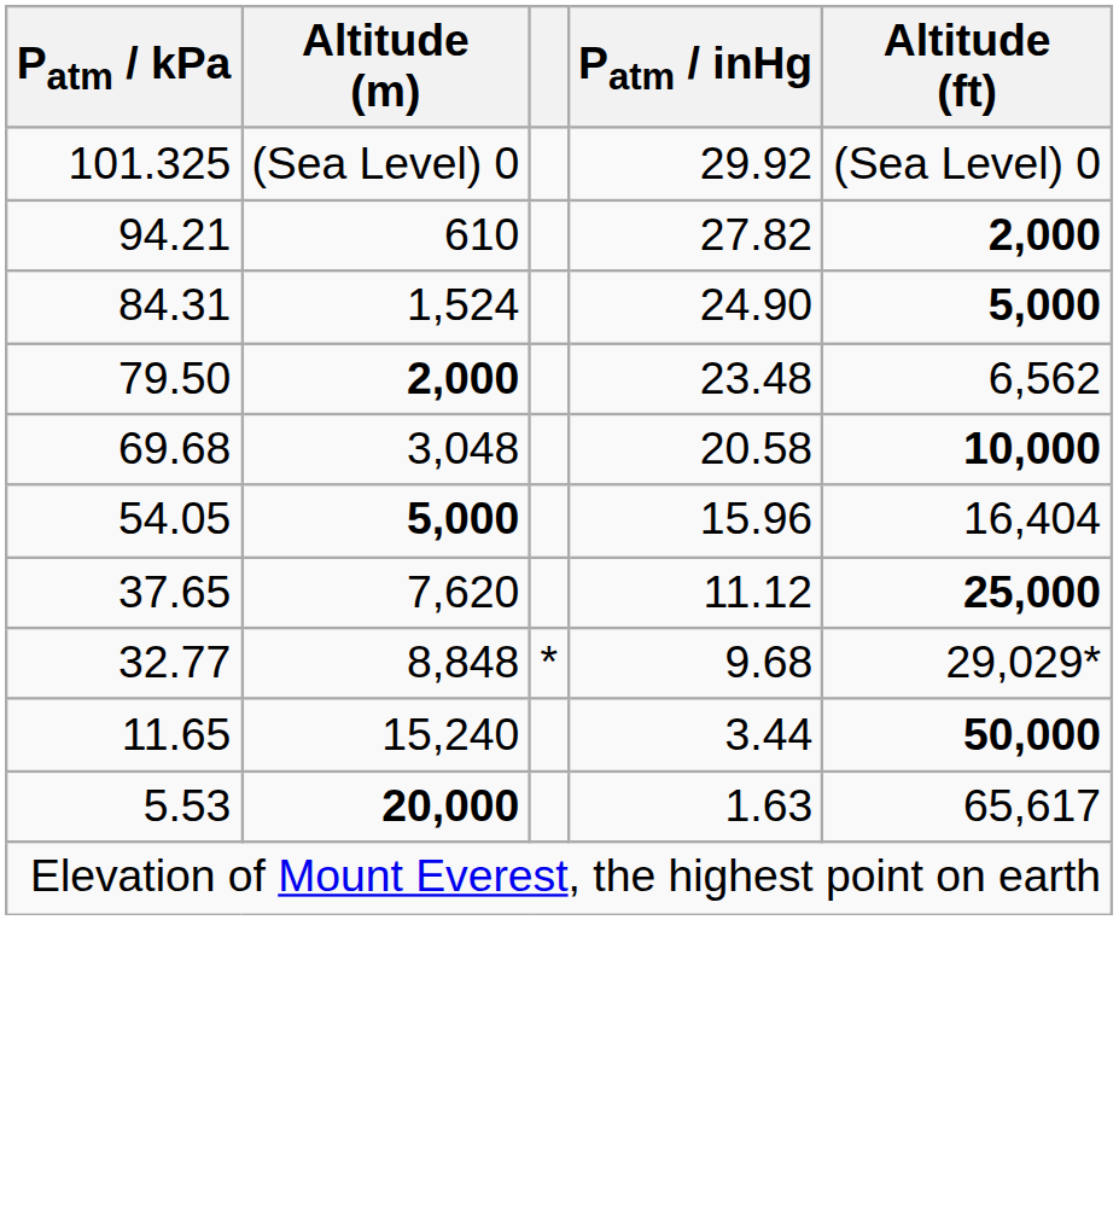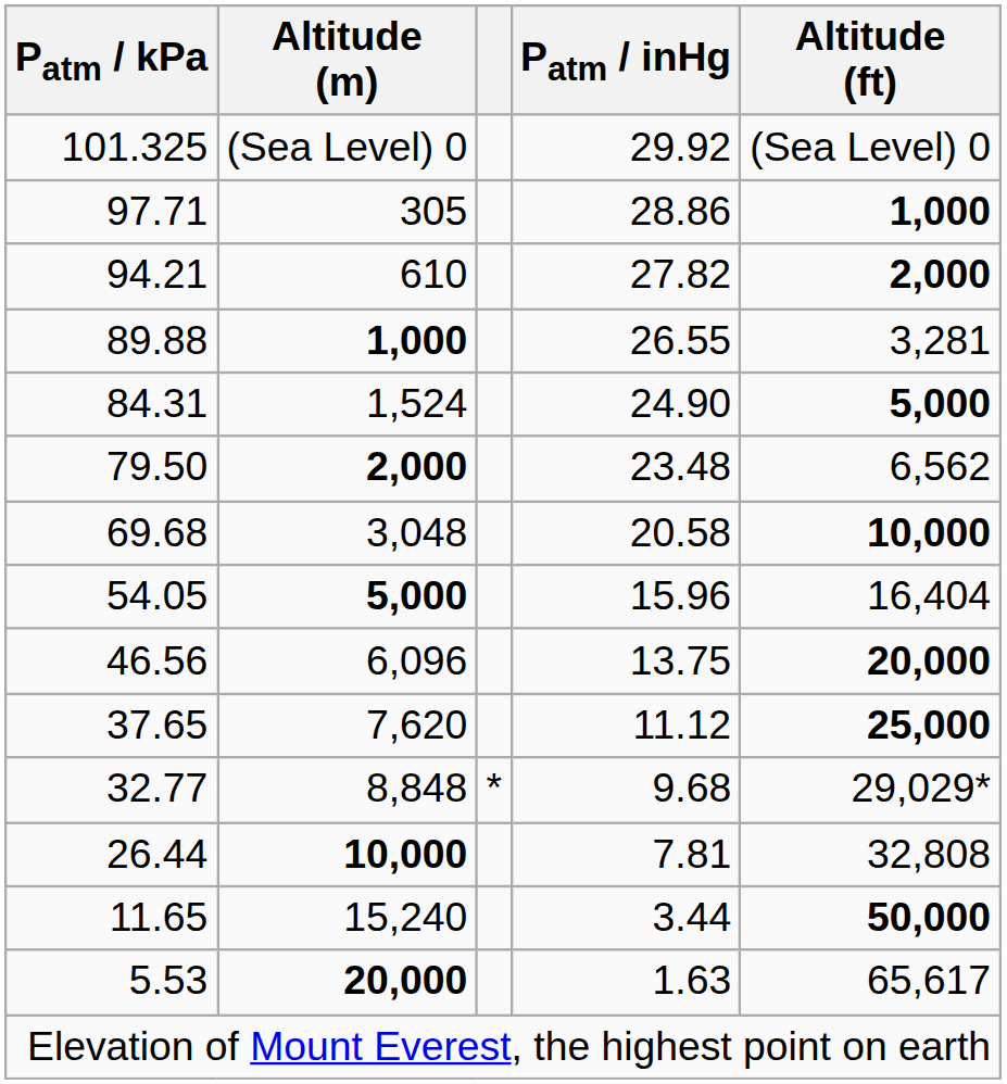+ row: 97.71 | 305 | 28.86 | 1,000
+ row: 89.88 | 1,000 | 26.55 | 3,281
+ row: 46.56 | 6,096 | 13.75 | 20,000
+ row: 26.44 | 10,000 | 7.81 | 32,808
